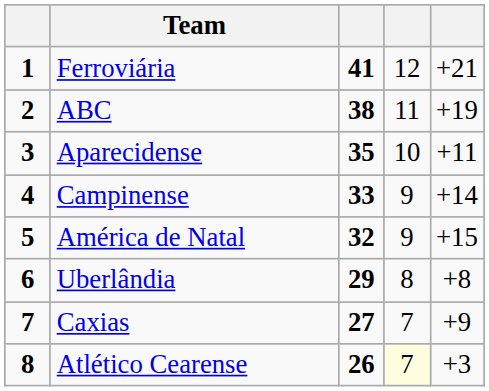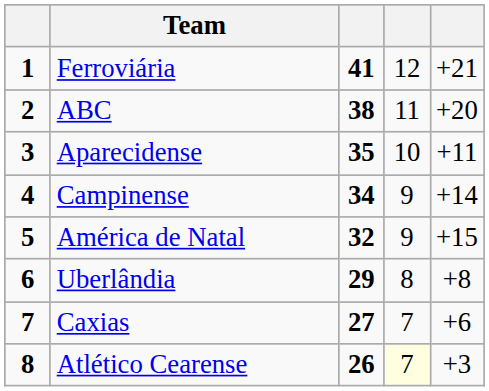ABC | column 5: +19 -> +20
Campinense | column 3: 33 -> 34
Caxias | column 5: +9 -> +6
